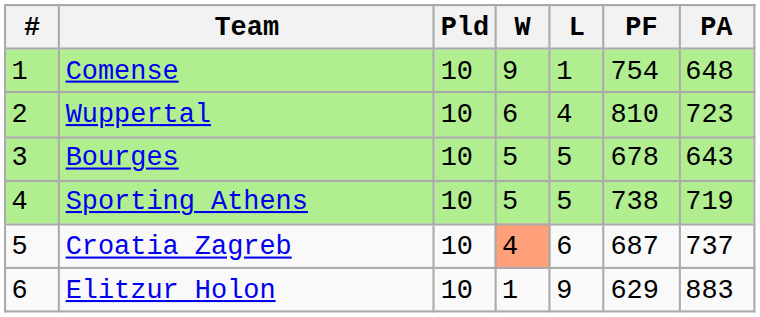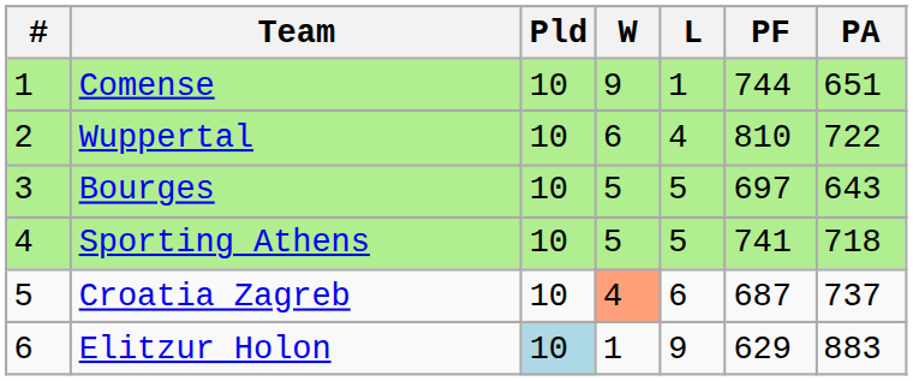Comense | PF: 754 -> 744
Comense | PA: 648 -> 651
Wuppertal | PA: 723 -> 722
Bourges | PF: 678 -> 697
Sporting Athens | PF: 738 -> 741
Sporting Athens | PA: 719 -> 718
Elitzur Holon | Pld: no background -> lightblue background
